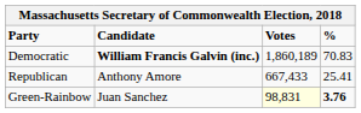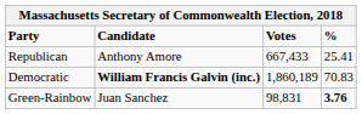rows swapped: Democratic <-> Republican
Green-Rainbow | Votes: lightyellow background -> no background
